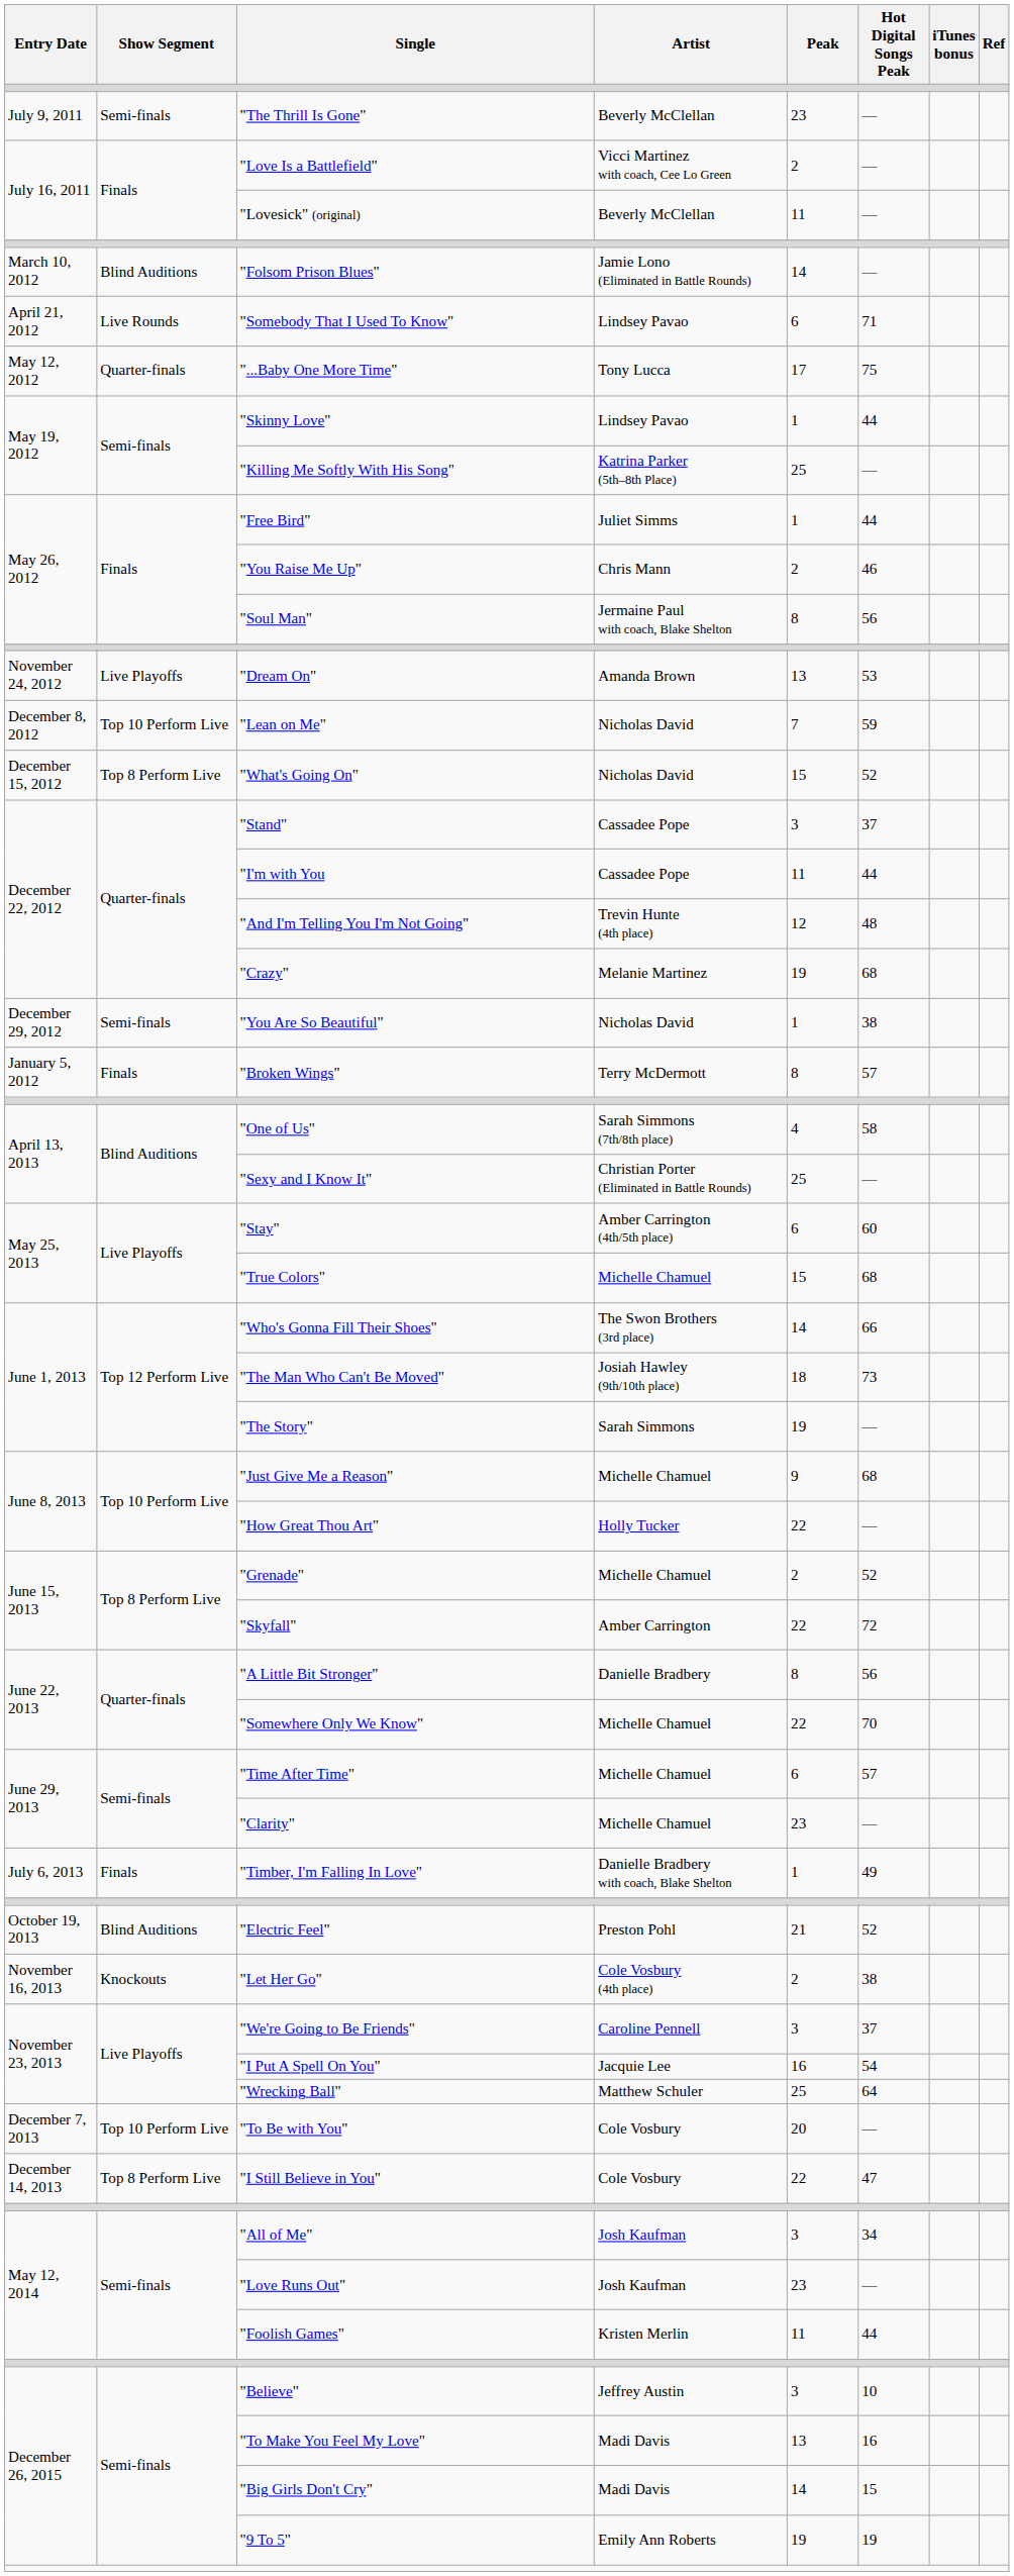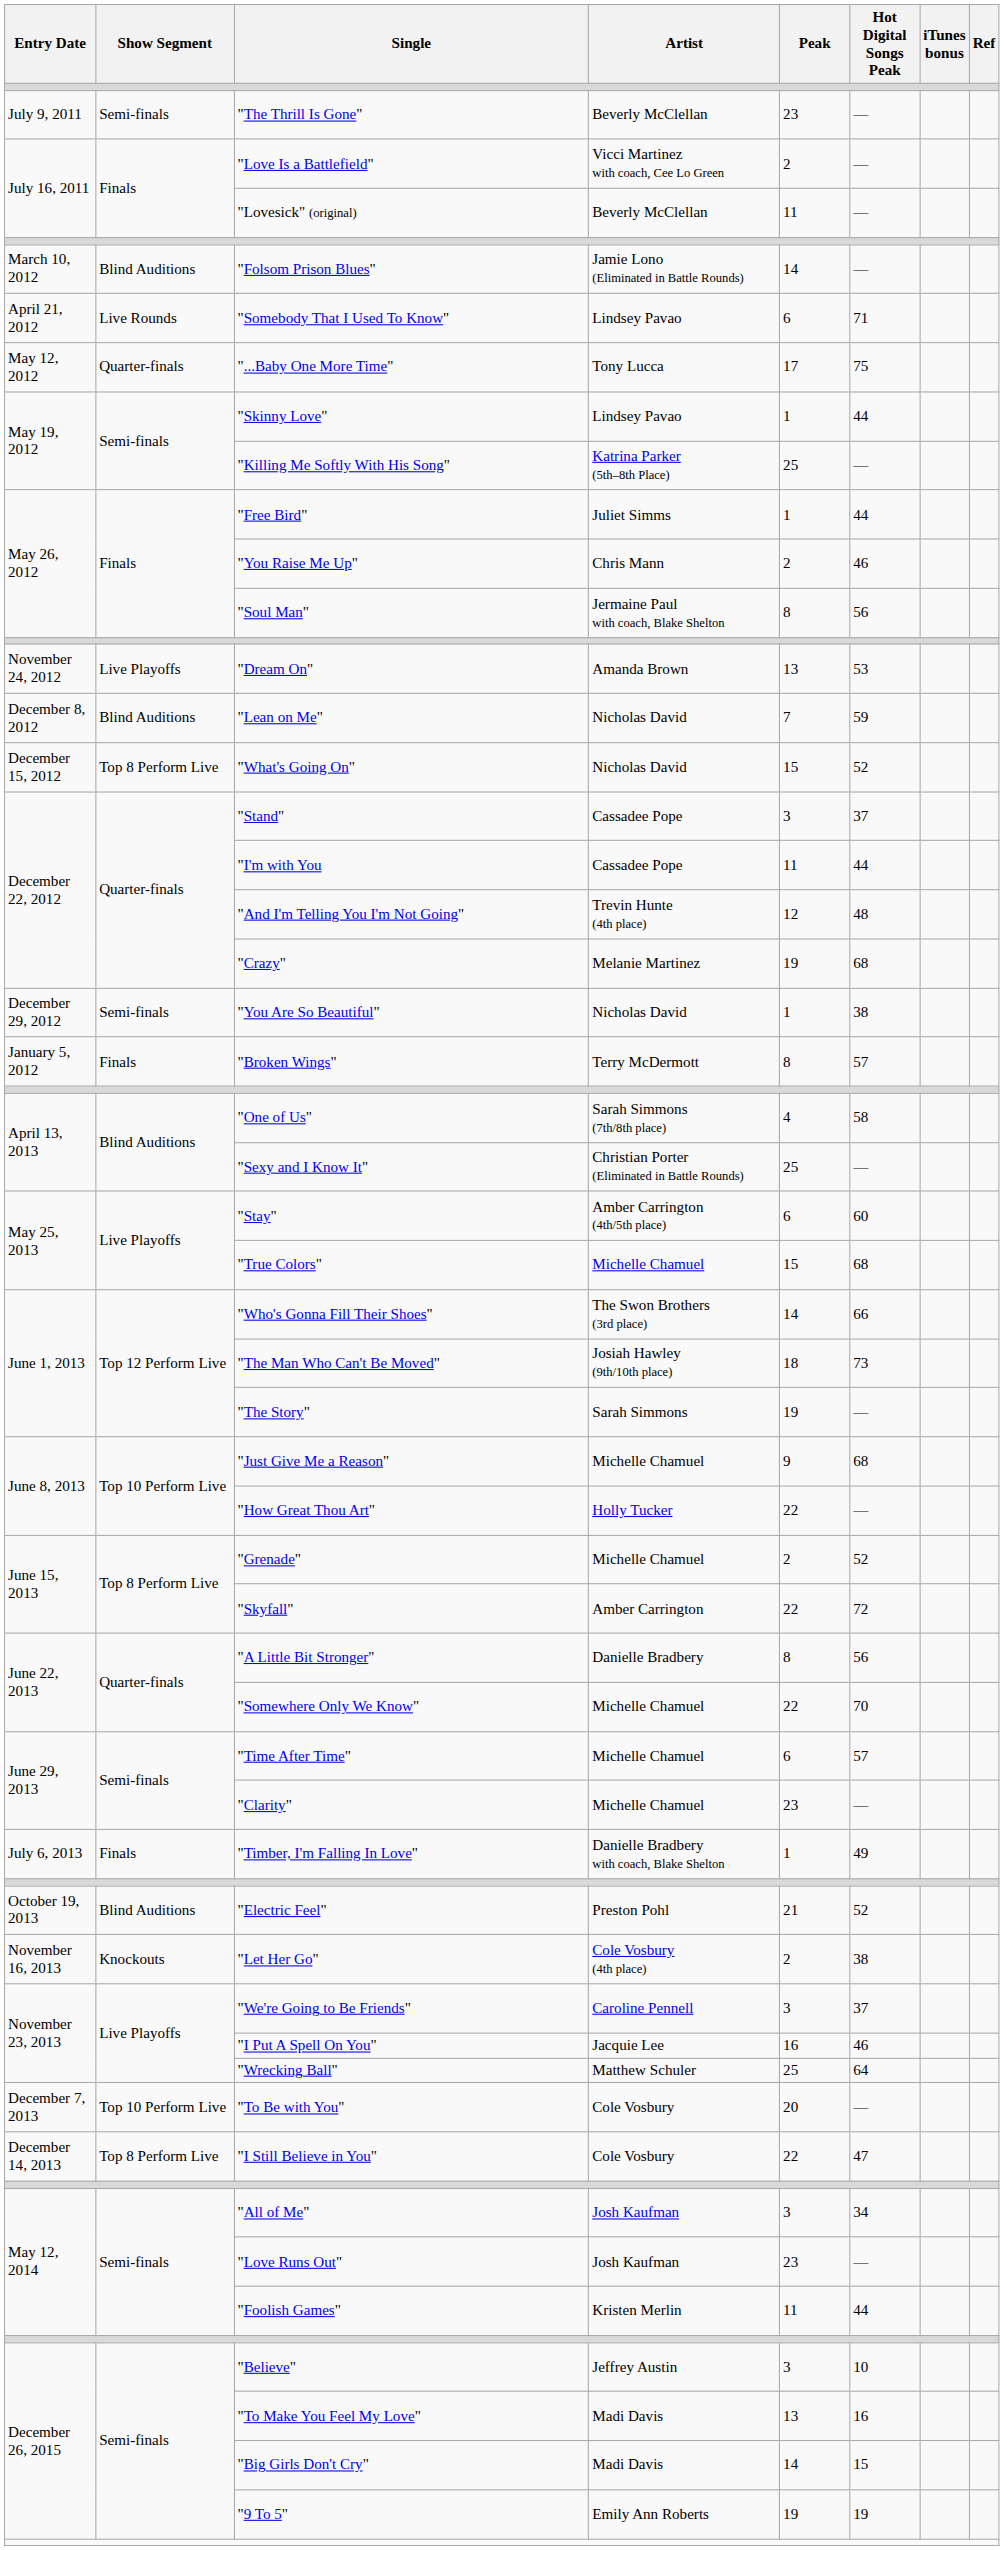"Lean on Me" | Show Segment: Top 10 Perform Live -> Blind Auditions
"I Put A Spell On You" | Hot Digital Songs Peak: 54 -> 46
